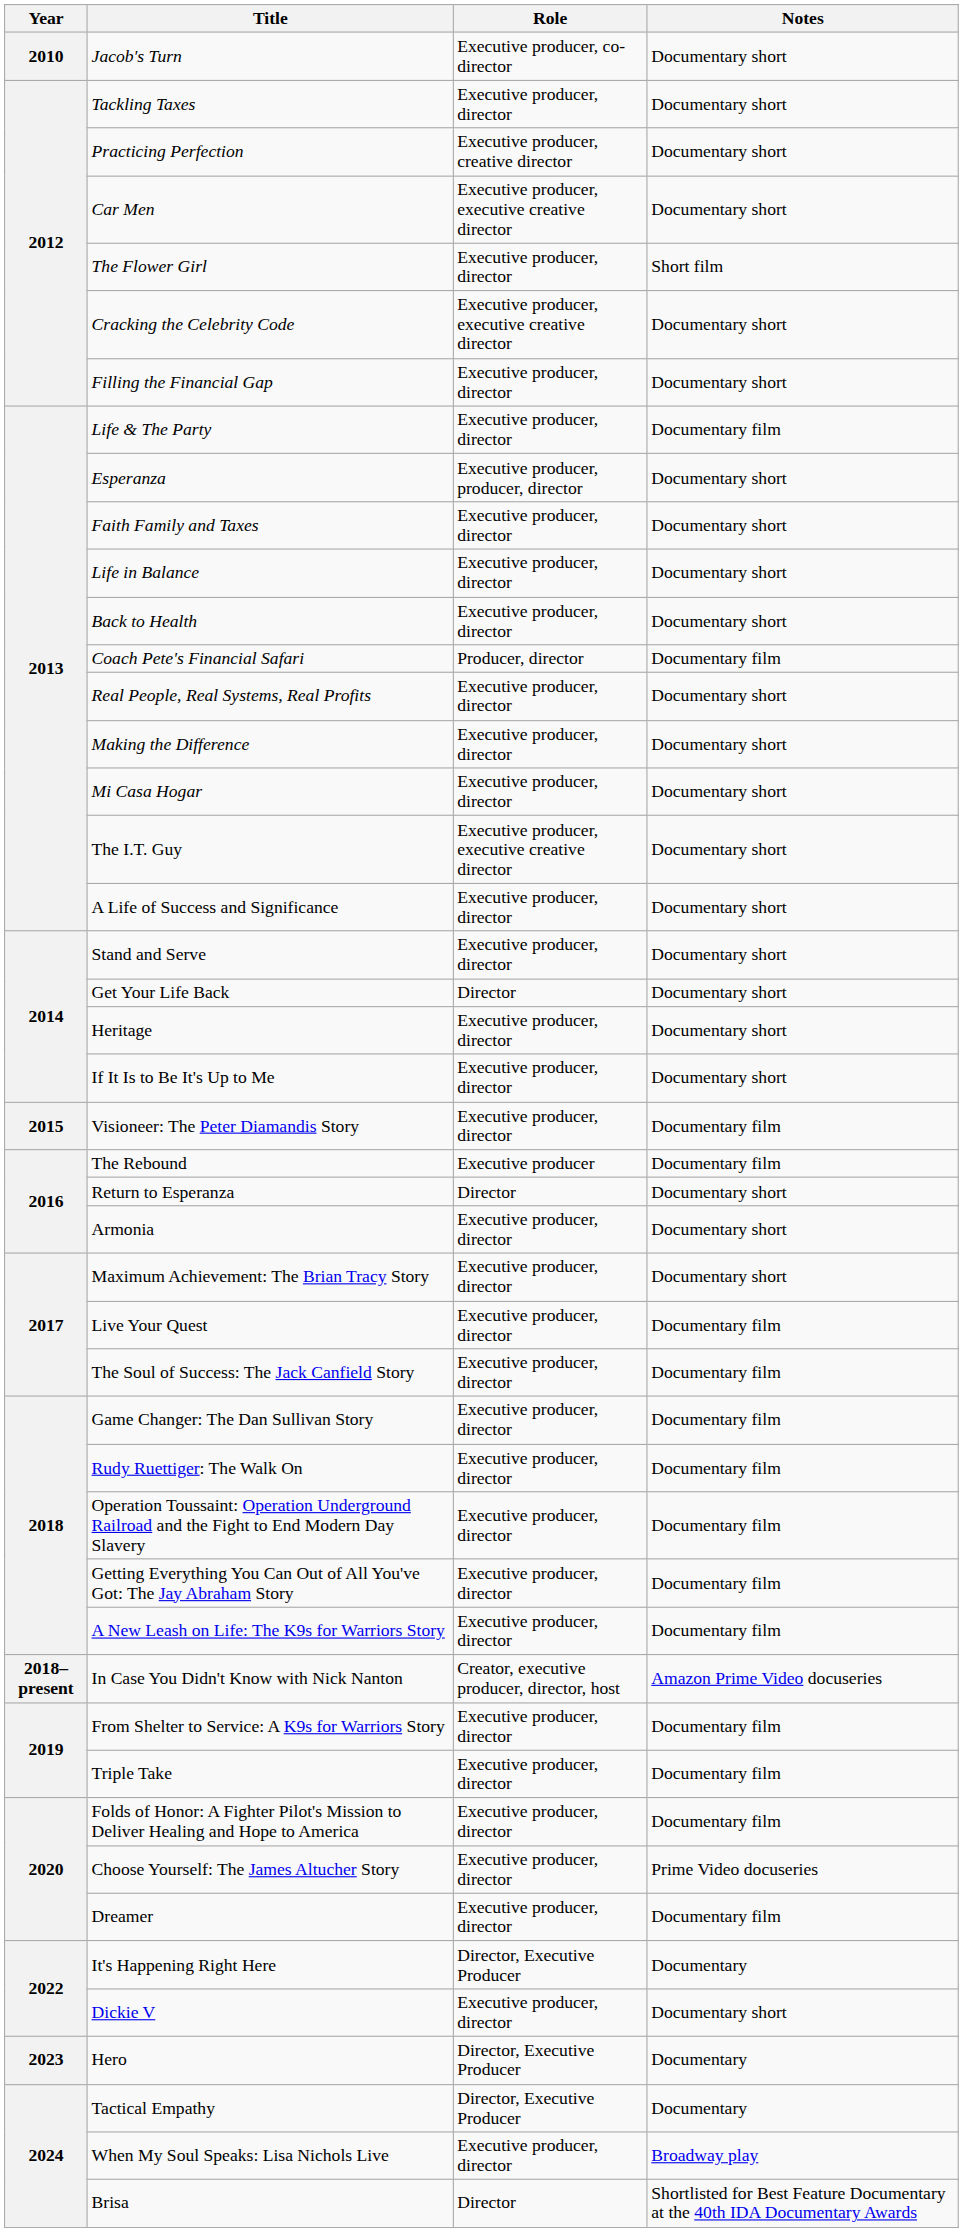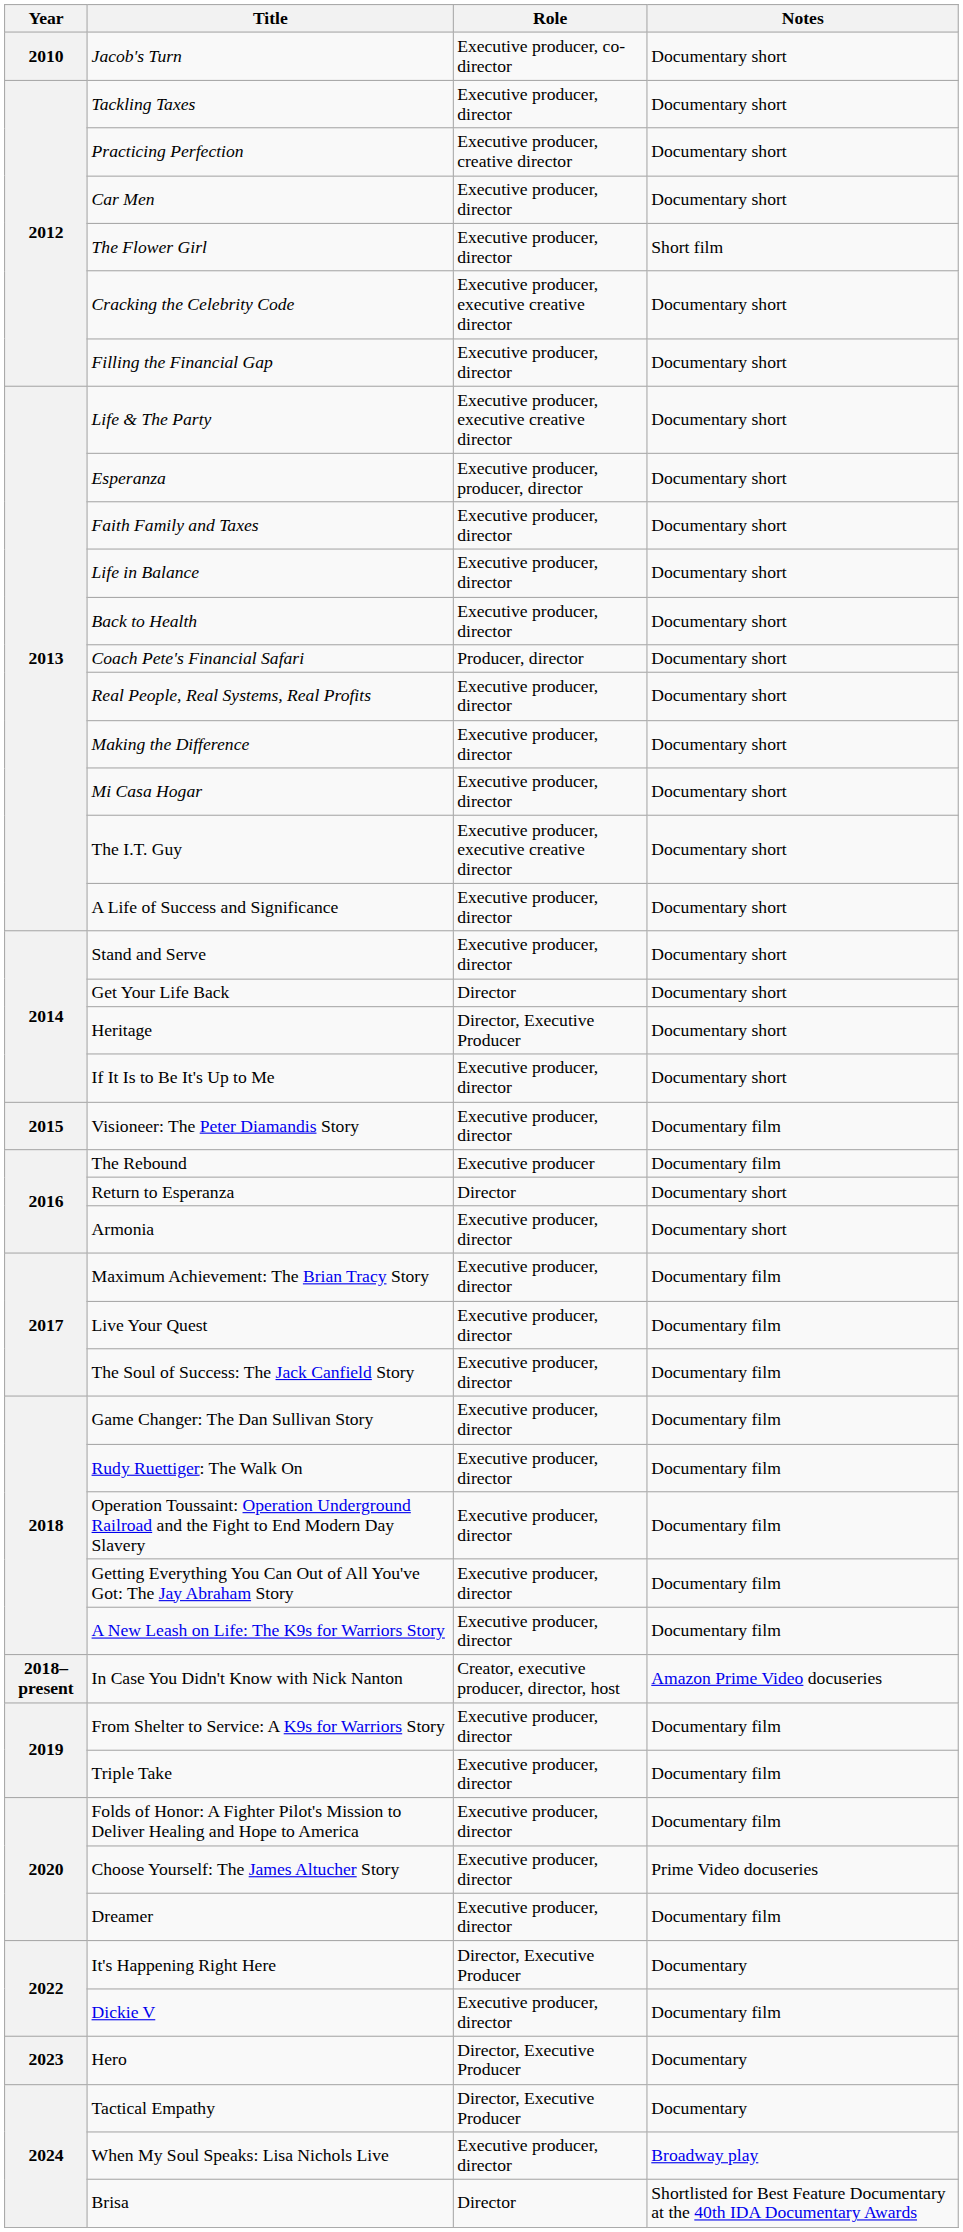Car Men | Role: Executive producer, executive creative director -> Executive producer, director
Life & The Party | Role: Executive producer, director -> Executive producer, executive creative director
Life & The Party | Notes: Documentary film -> Documentary short
Coach Pete's Financial Safari | Notes: Documentary film -> Documentary short
Heritage | Role: Executive producer, director -> Director, Executive Producer
Maximum Achievement: The Brian Tracy Story | Notes: Documentary short -> Documentary film
Dickie V | Notes: Documentary short -> Documentary film
